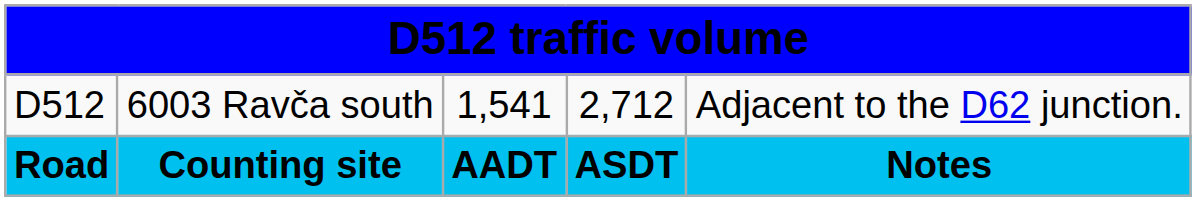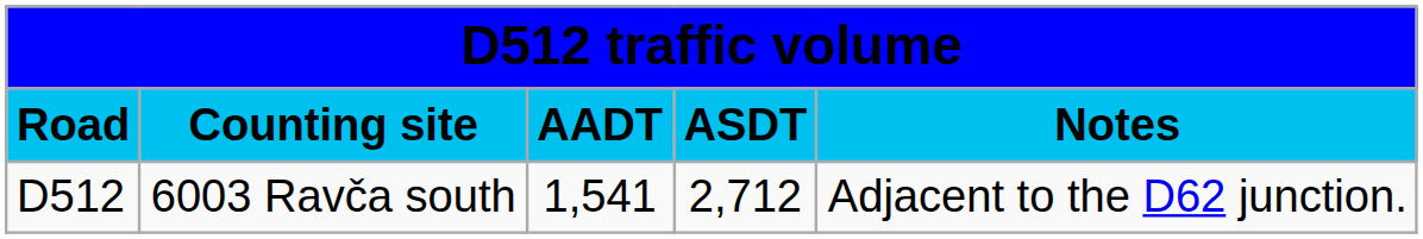rows swapped: Road <-> D512
